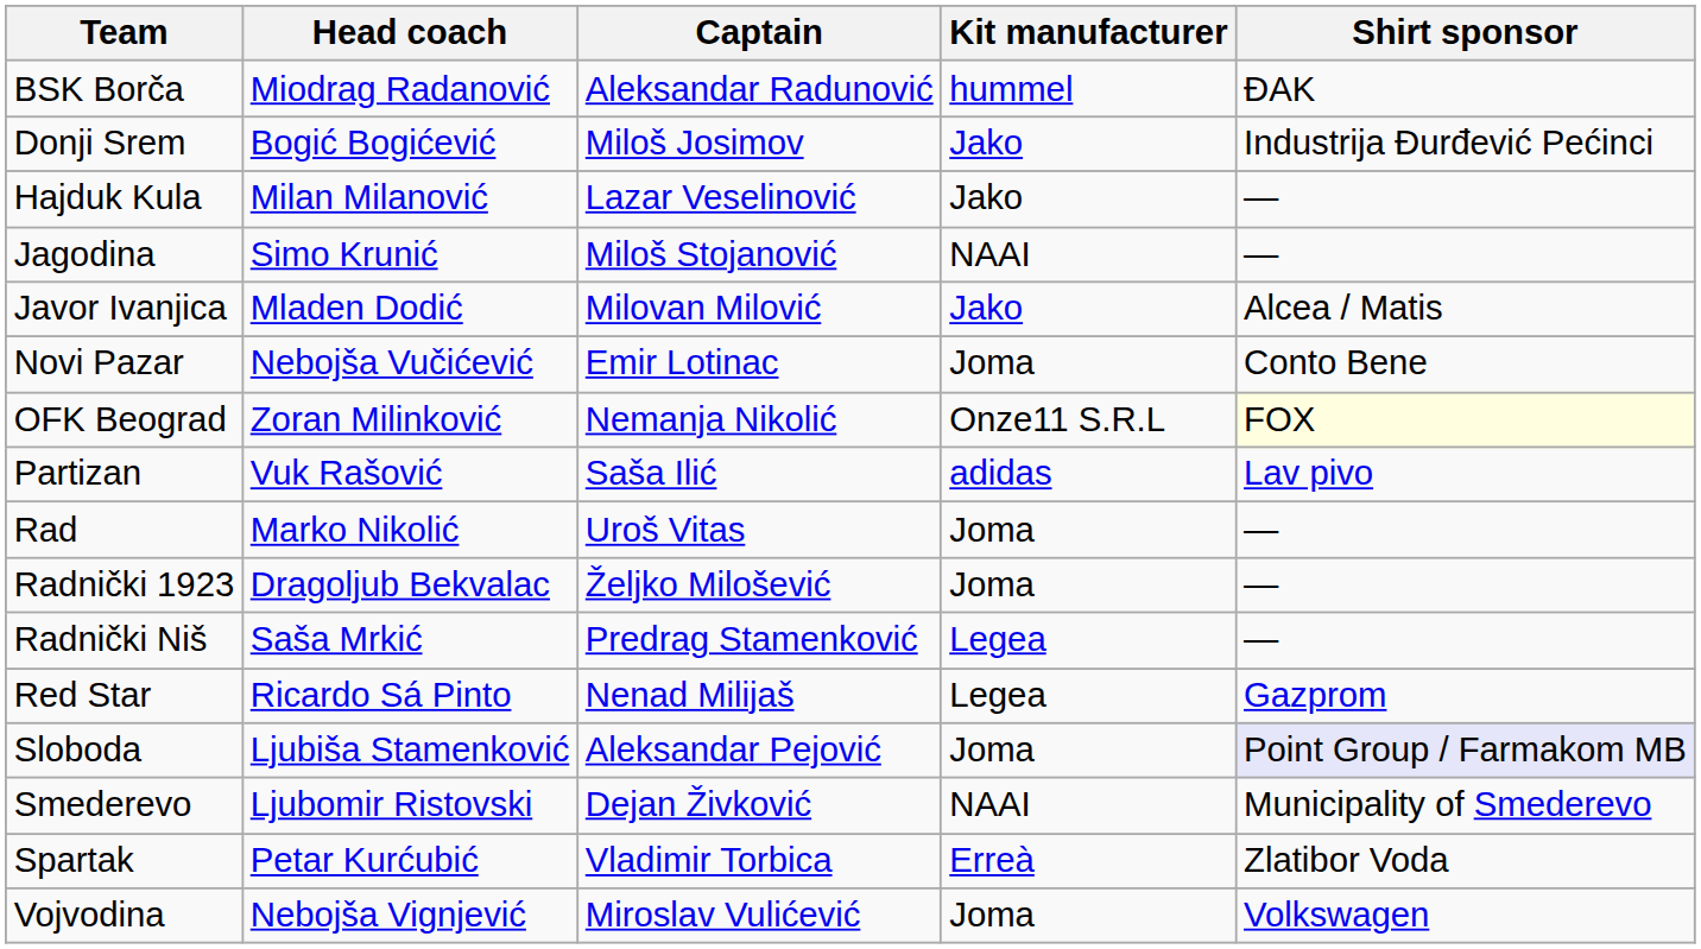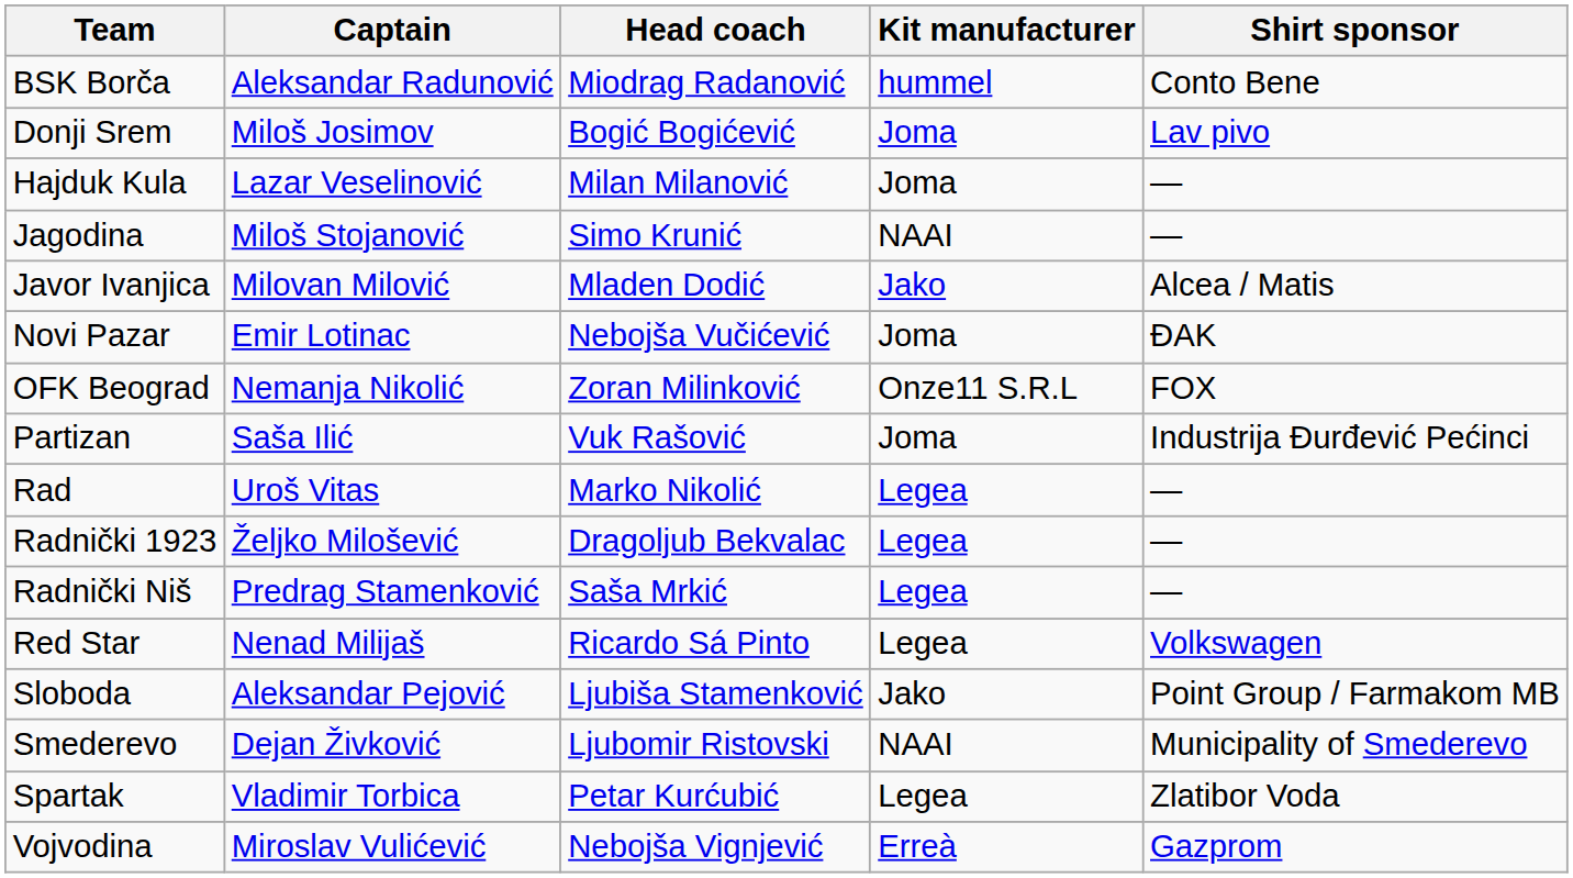columns swapped: Head coach <-> Captain
BSK Borča | Shirt sponsor: ĐAK -> Conto Bene
Donji Srem | Kit manufacturer: Jako -> Joma
Donji Srem | Shirt sponsor: Industrija Đurđević Pećinci -> Lav pivo
Hajduk Kula | Kit manufacturer: Jako -> Joma
Novi Pazar | Shirt sponsor: Conto Bene -> ĐAK
OFK Beograd | Shirt sponsor: lightyellow background -> no background
Partizan | Kit manufacturer: adidas -> Joma
Partizan | Shirt sponsor: Lav pivo -> Industrija Đurđević Pećinci
Rad | Kit manufacturer: Joma -> Legea
Radnički 1923 | Kit manufacturer: Joma -> Legea
Red Star | Shirt sponsor: Gazprom -> Volkswagen
Sloboda | Kit manufacturer: Joma -> Jako
Sloboda | Shirt sponsor: lavender background -> no background
Spartak | Kit manufacturer: Erreà -> Legea
Vojvodina | Kit manufacturer: Joma -> Erreà
Vojvodina | Shirt sponsor: Volkswagen -> Gazprom
